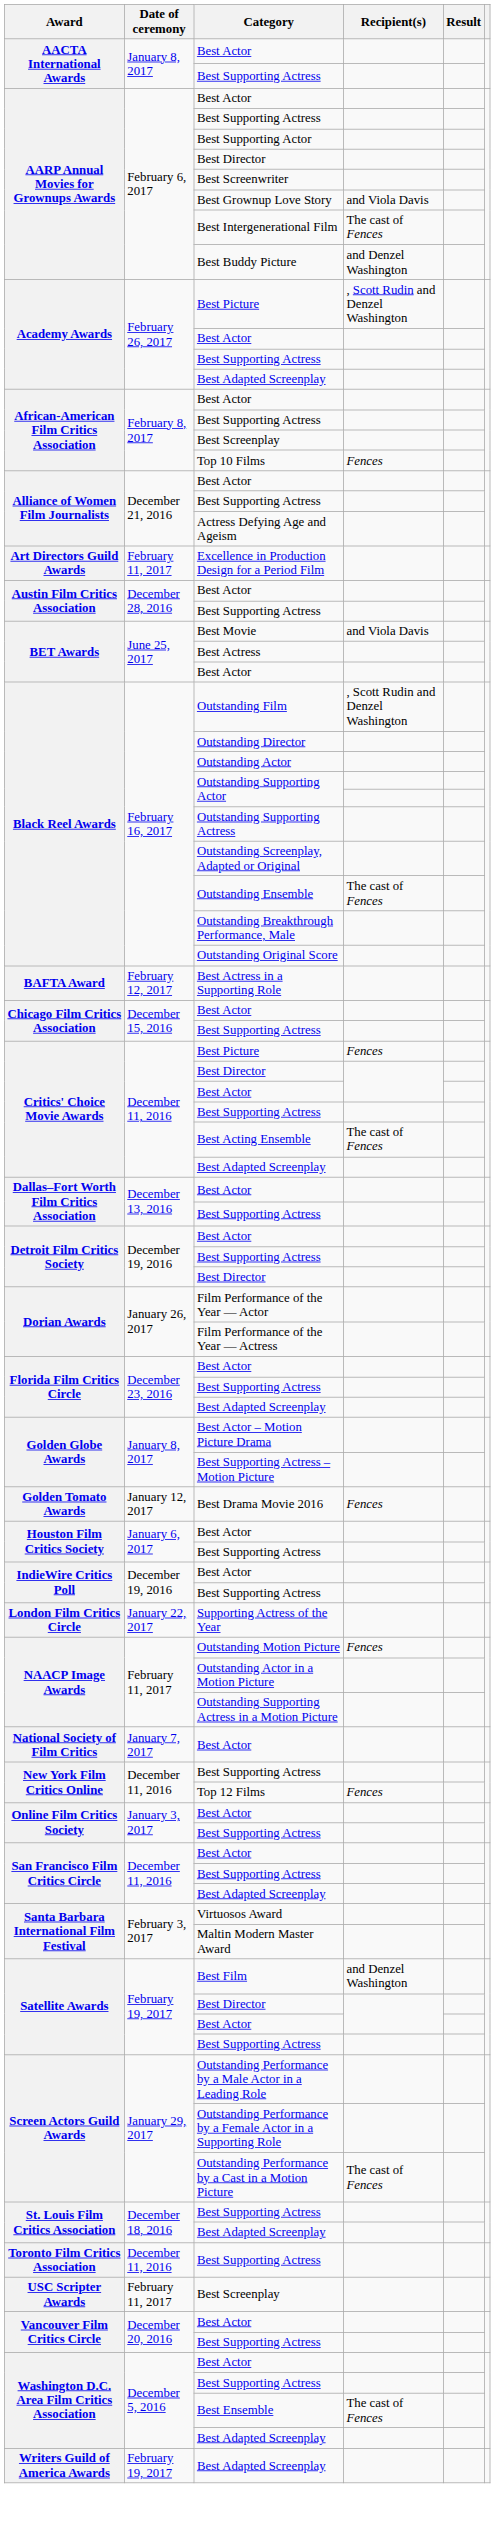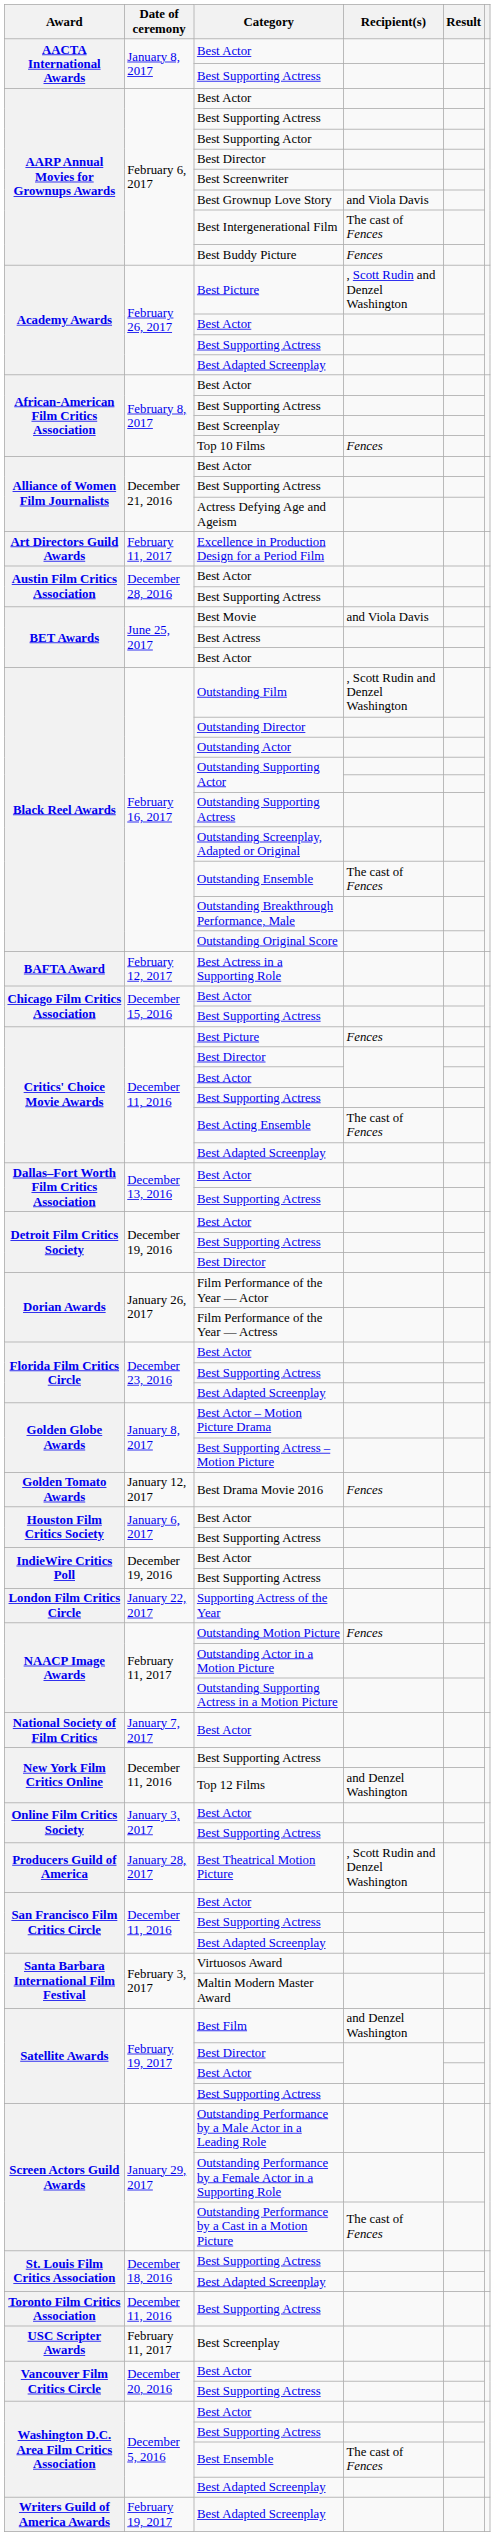Best Buddy Picture | Recipient(s): and Denzel Washington -> Fences
Top 12 Films | Recipient(s): Fences -> and Denzel Washington
+ row: Producers Guild of America | January 28, 2017 | Best Theatrical Motion Picture | , Scott Rudin and Denzel Washington
